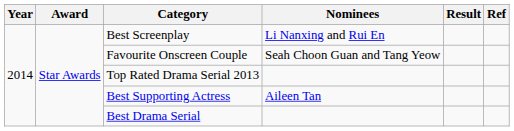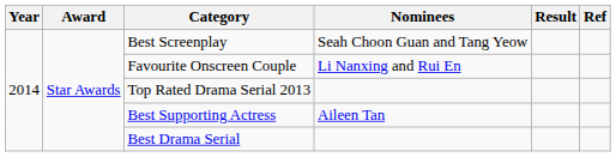Best Screenplay | Nominees: Li Nanxing and Rui En -> Seah Choon Guan and Tang Yeow
Favourite Onscreen Couple | Nominees: Seah Choon Guan and Tang Yeow -> Li Nanxing and Rui En
